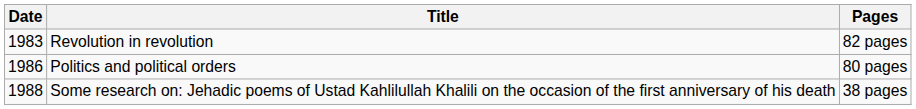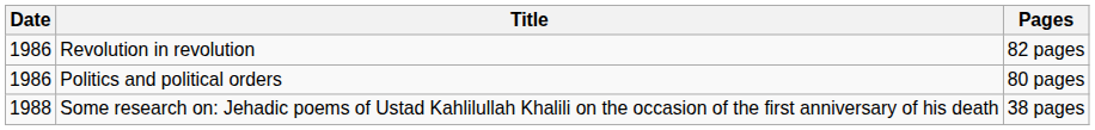Revolution in revolution | Date: 1983 -> 1986
